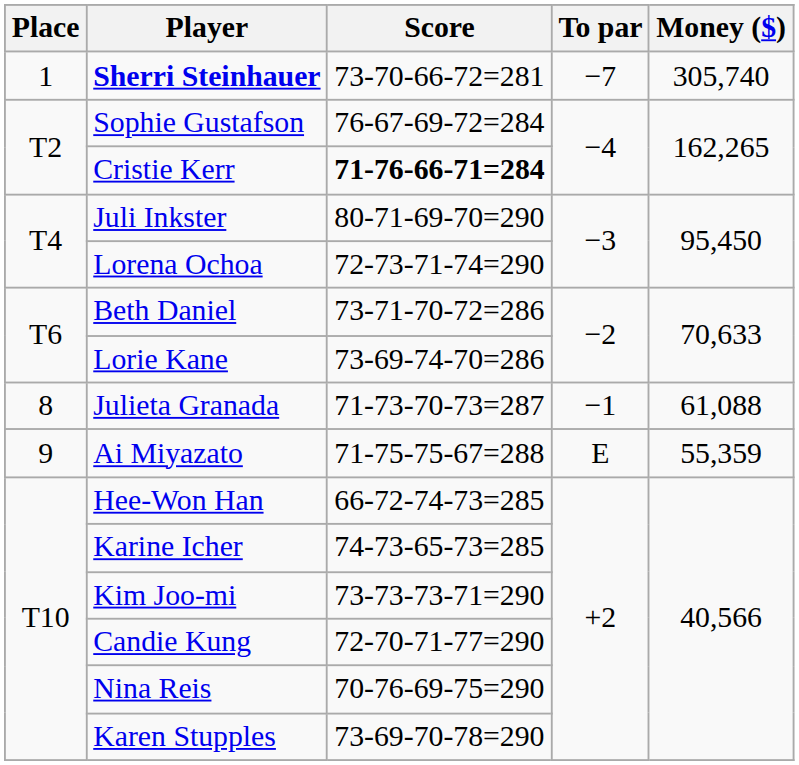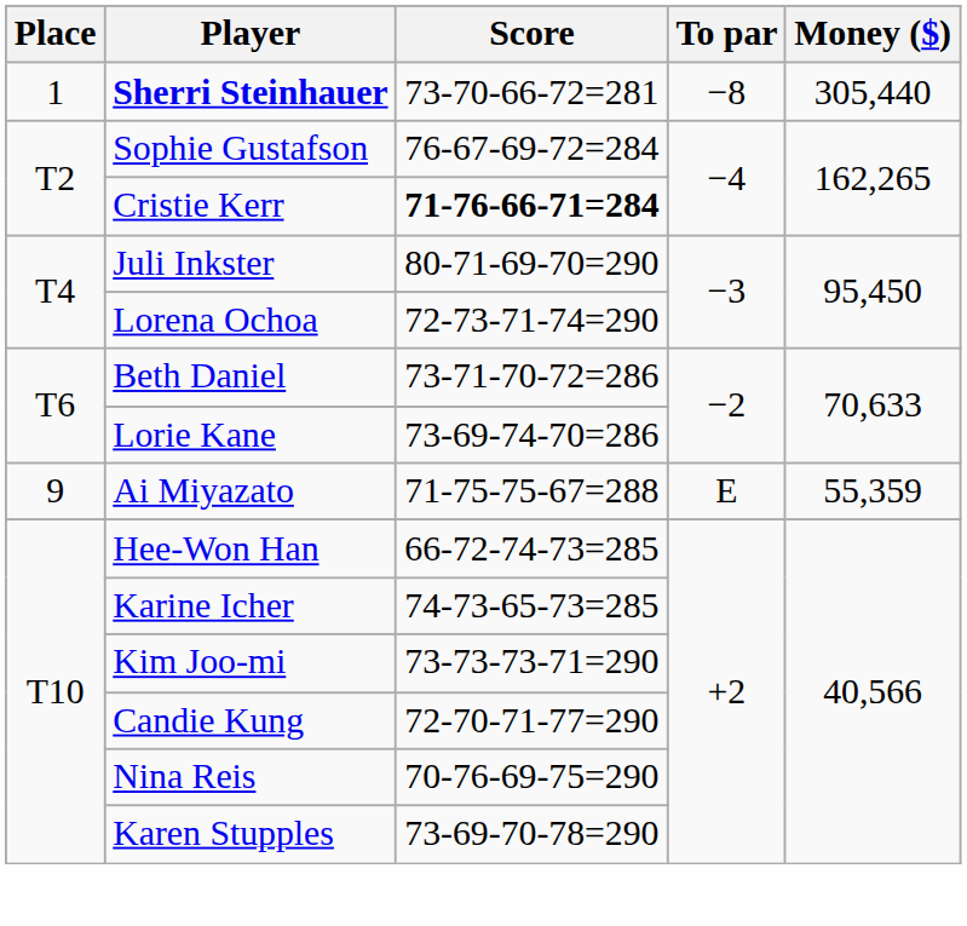Sherri Steinhauer | To par: −7 -> −8
Sherri Steinhauer | Money ($): 305,740 -> 305,440
- row: 8 | Julieta Granada | 71-73-70-73=287 | −1 | 61,088
